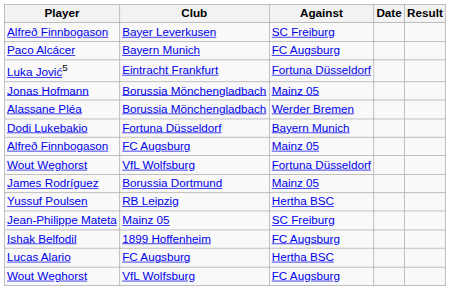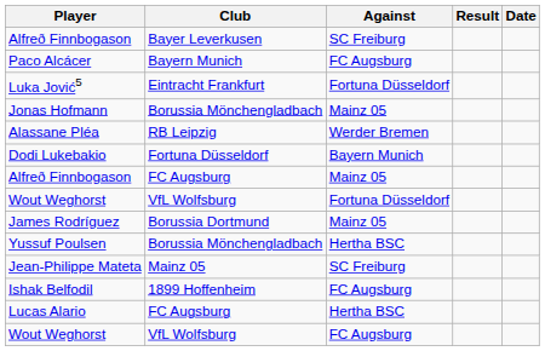columns swapped: Result <-> Date
Alassane Pléa | Club: Borussia Mönchengladbach -> RB Leipzig
Yussuf Poulsen | Club: RB Leipzig -> Borussia Mönchengladbach
